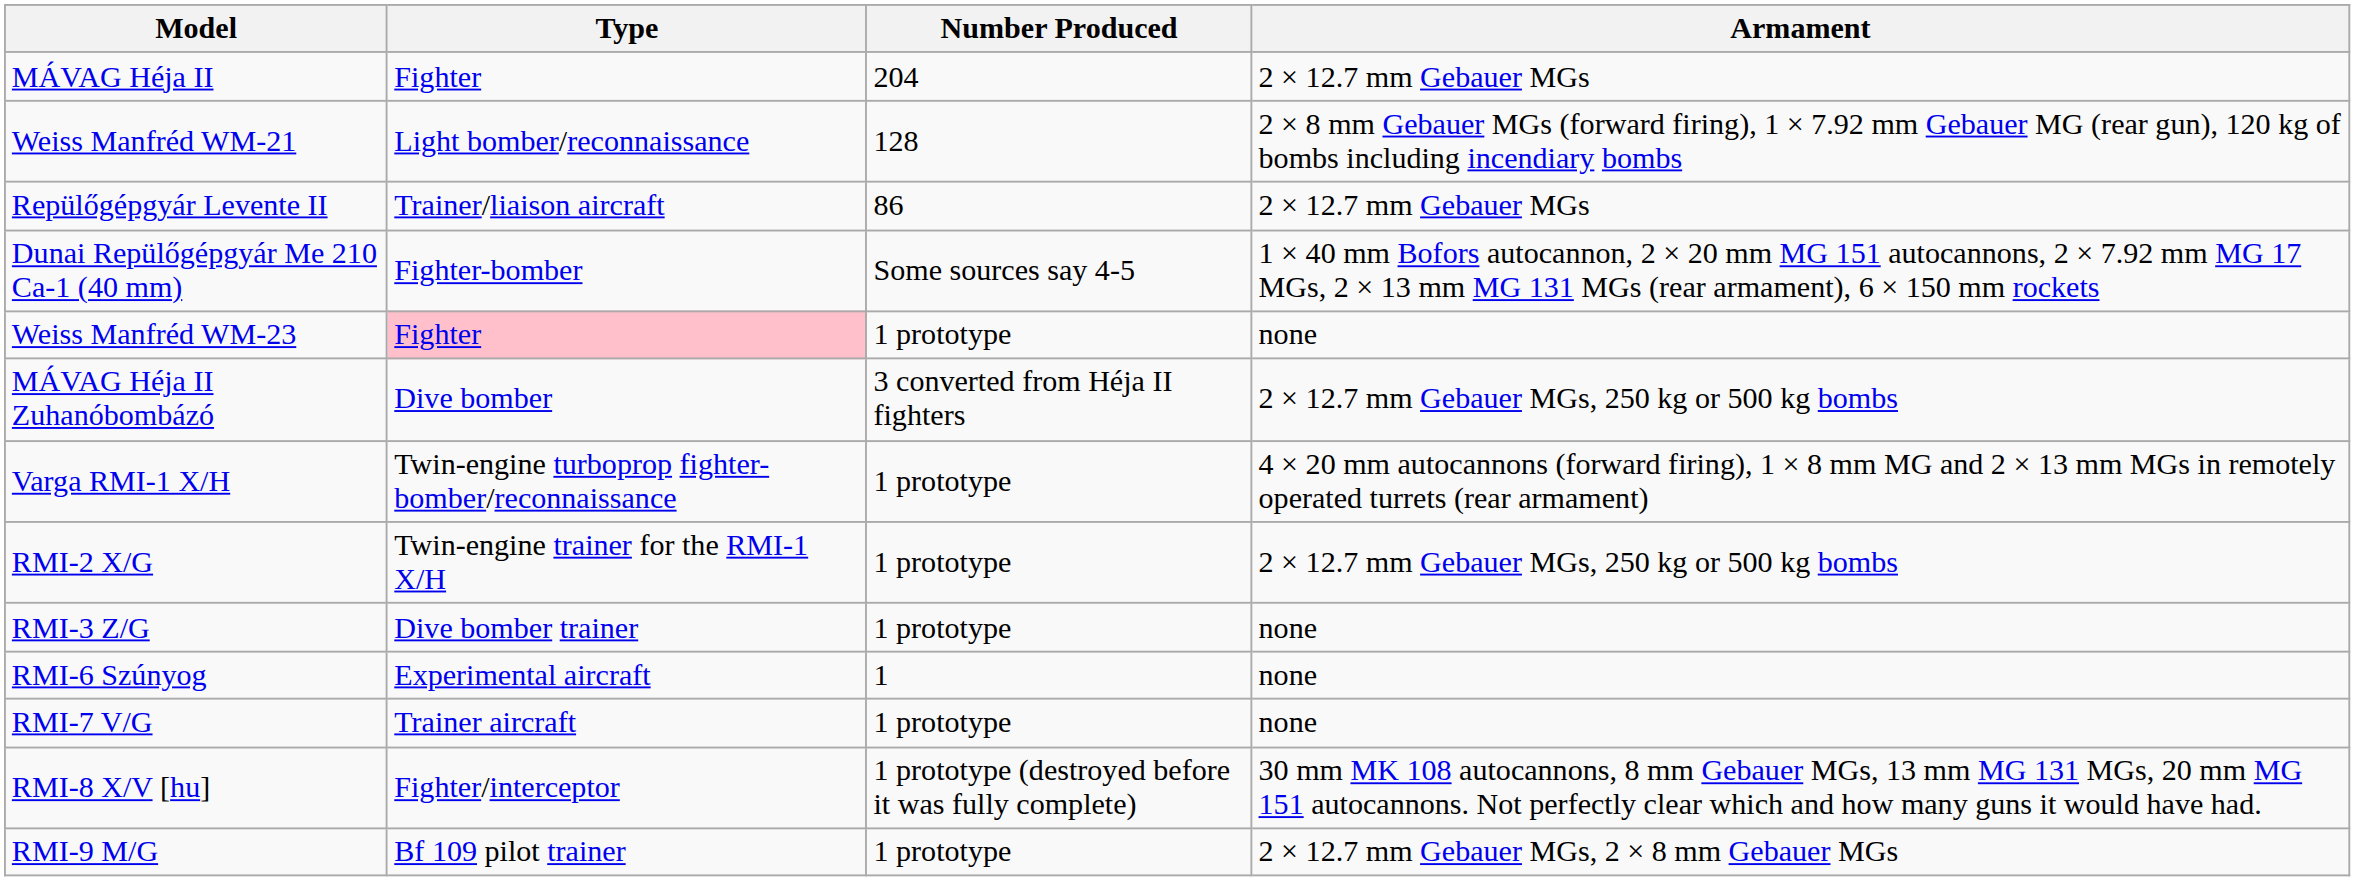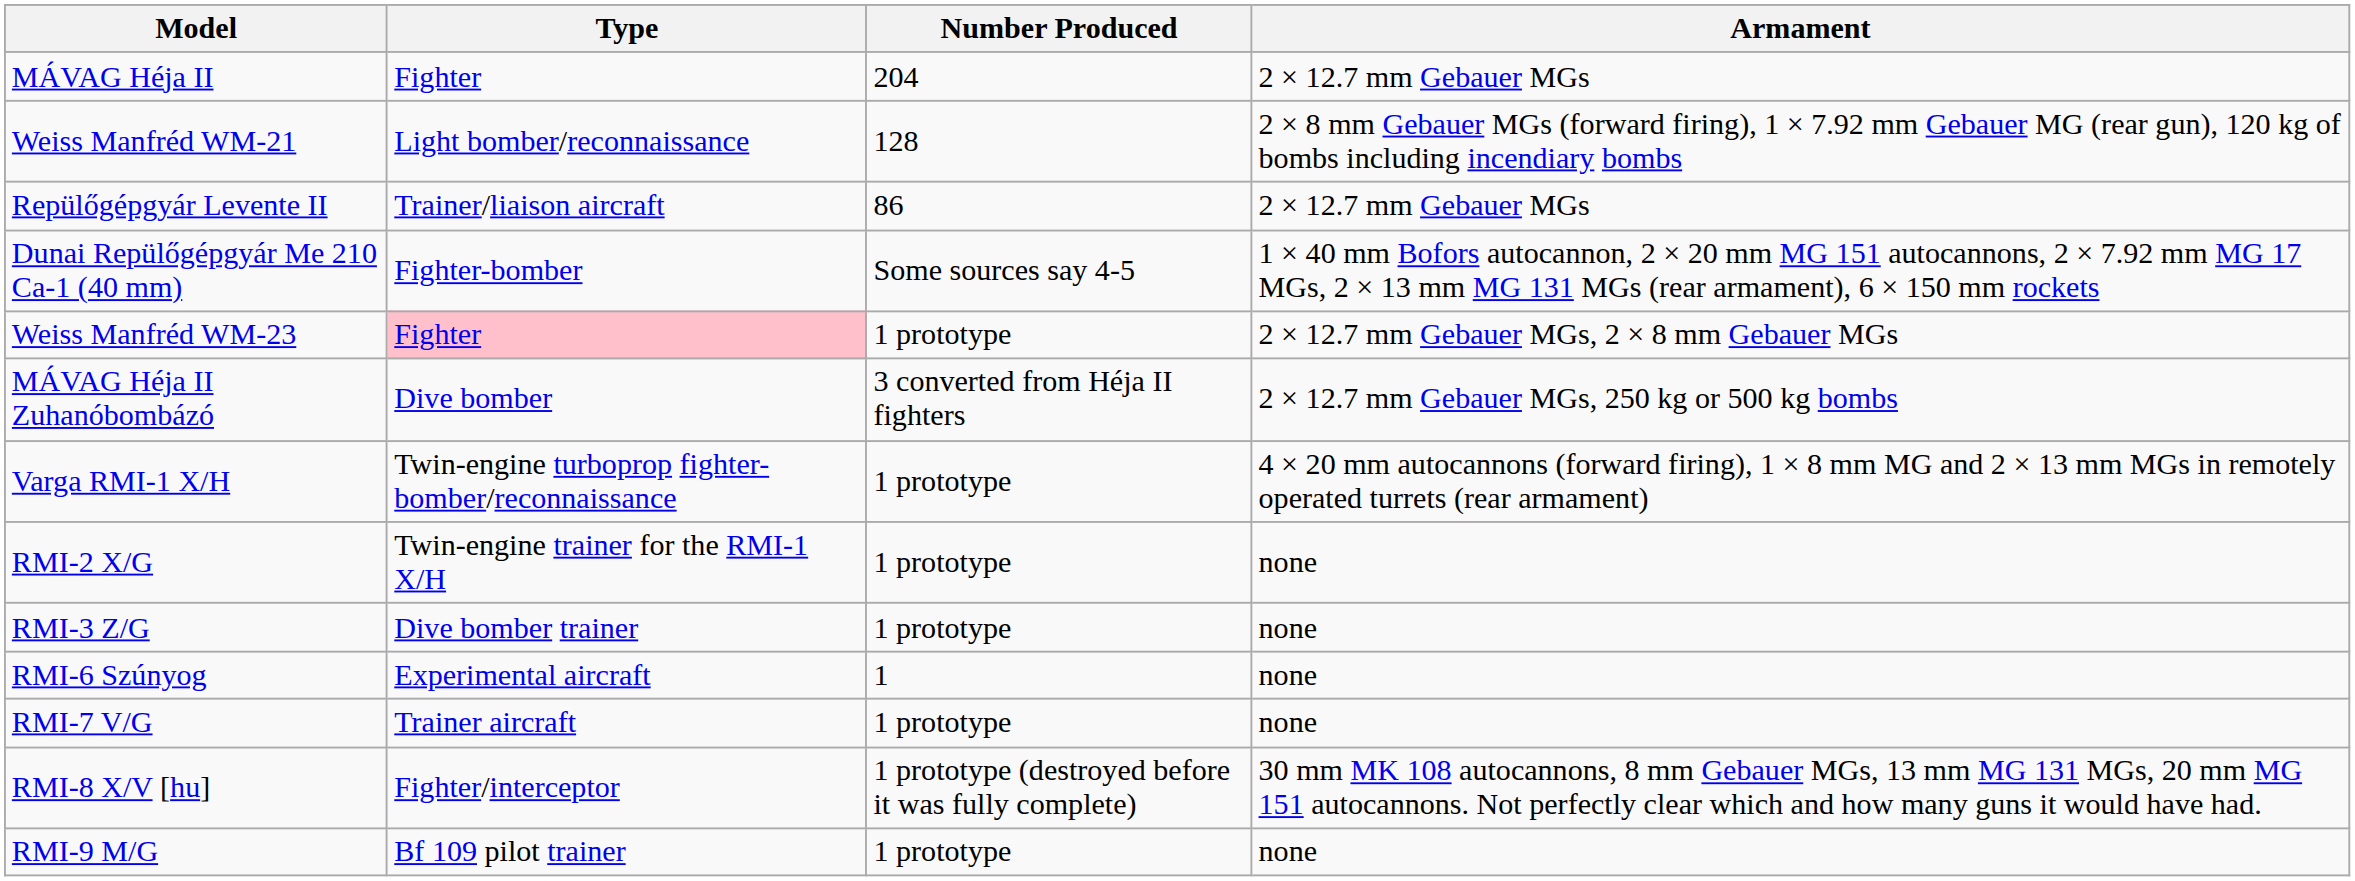Weiss Manfréd WM-23 | Armament: none -> 2 × 12.7 mm Gebauer MGs, 2 × 8 mm Gebauer MGs
RMI-2 X/G | Armament: 2 × 12.7 mm Gebauer MGs, 250 kg or 500 kg bombs -> none
RMI-9 M/G | Armament: 2 × 12.7 mm Gebauer MGs, 2 × 8 mm Gebauer MGs -> none
